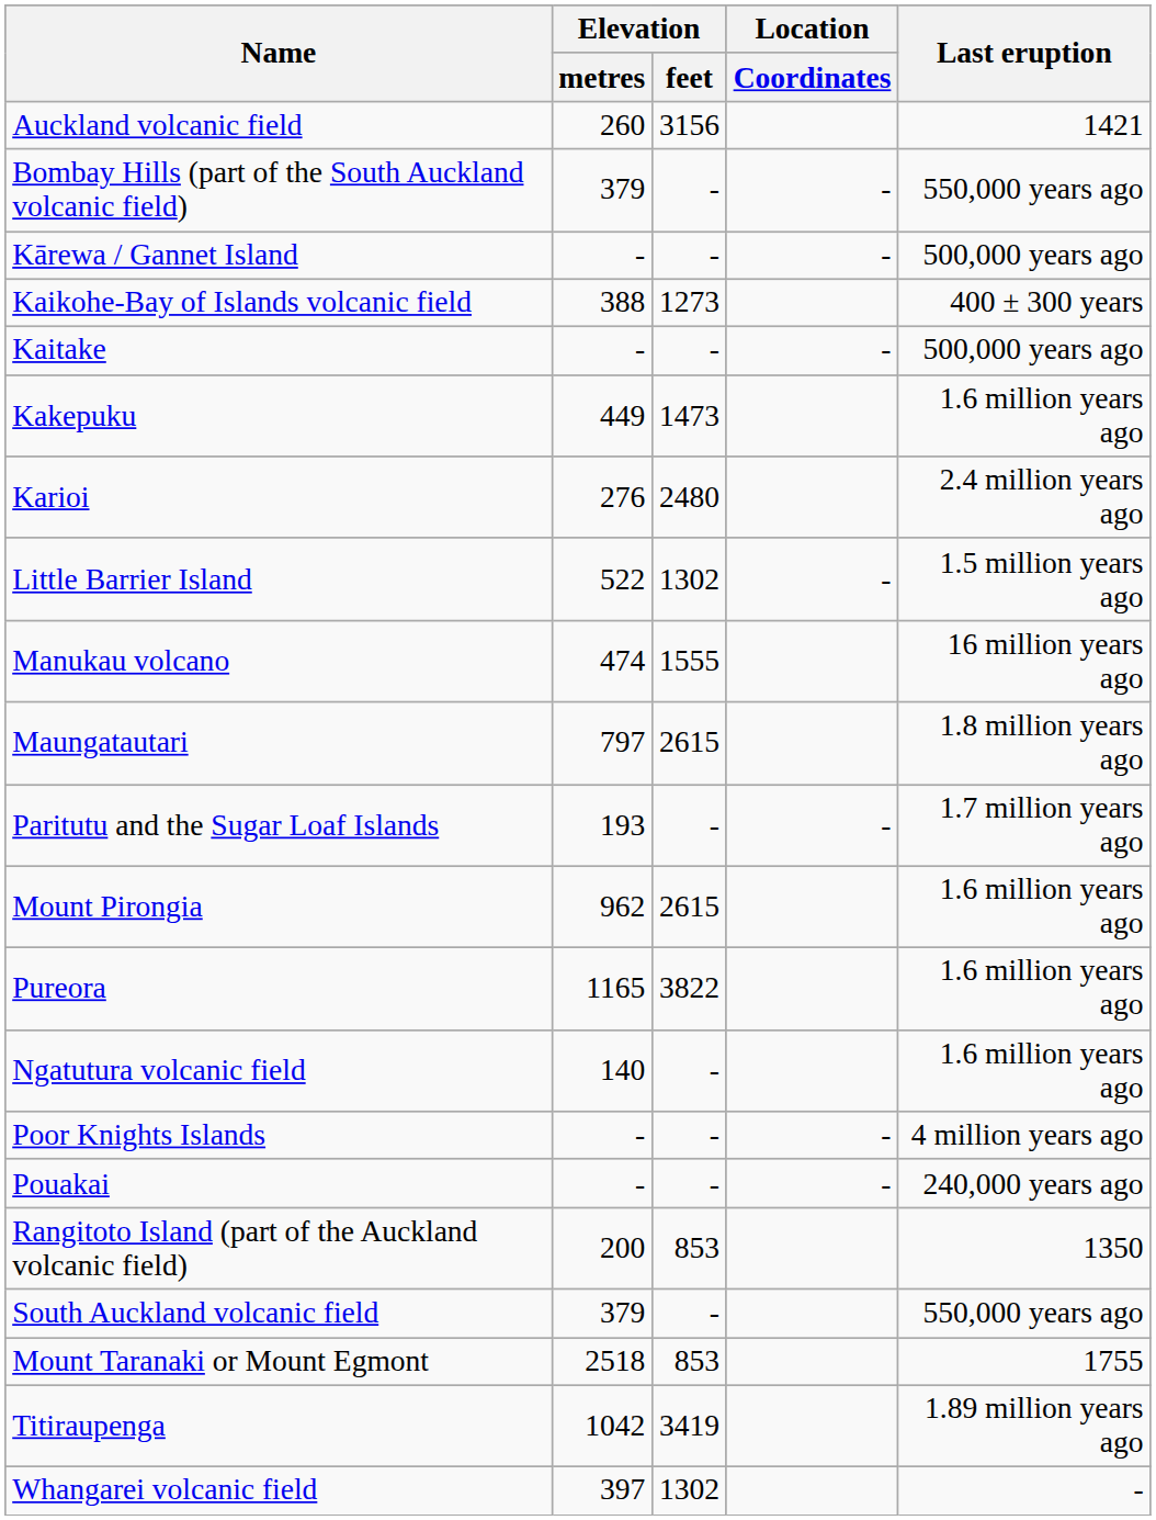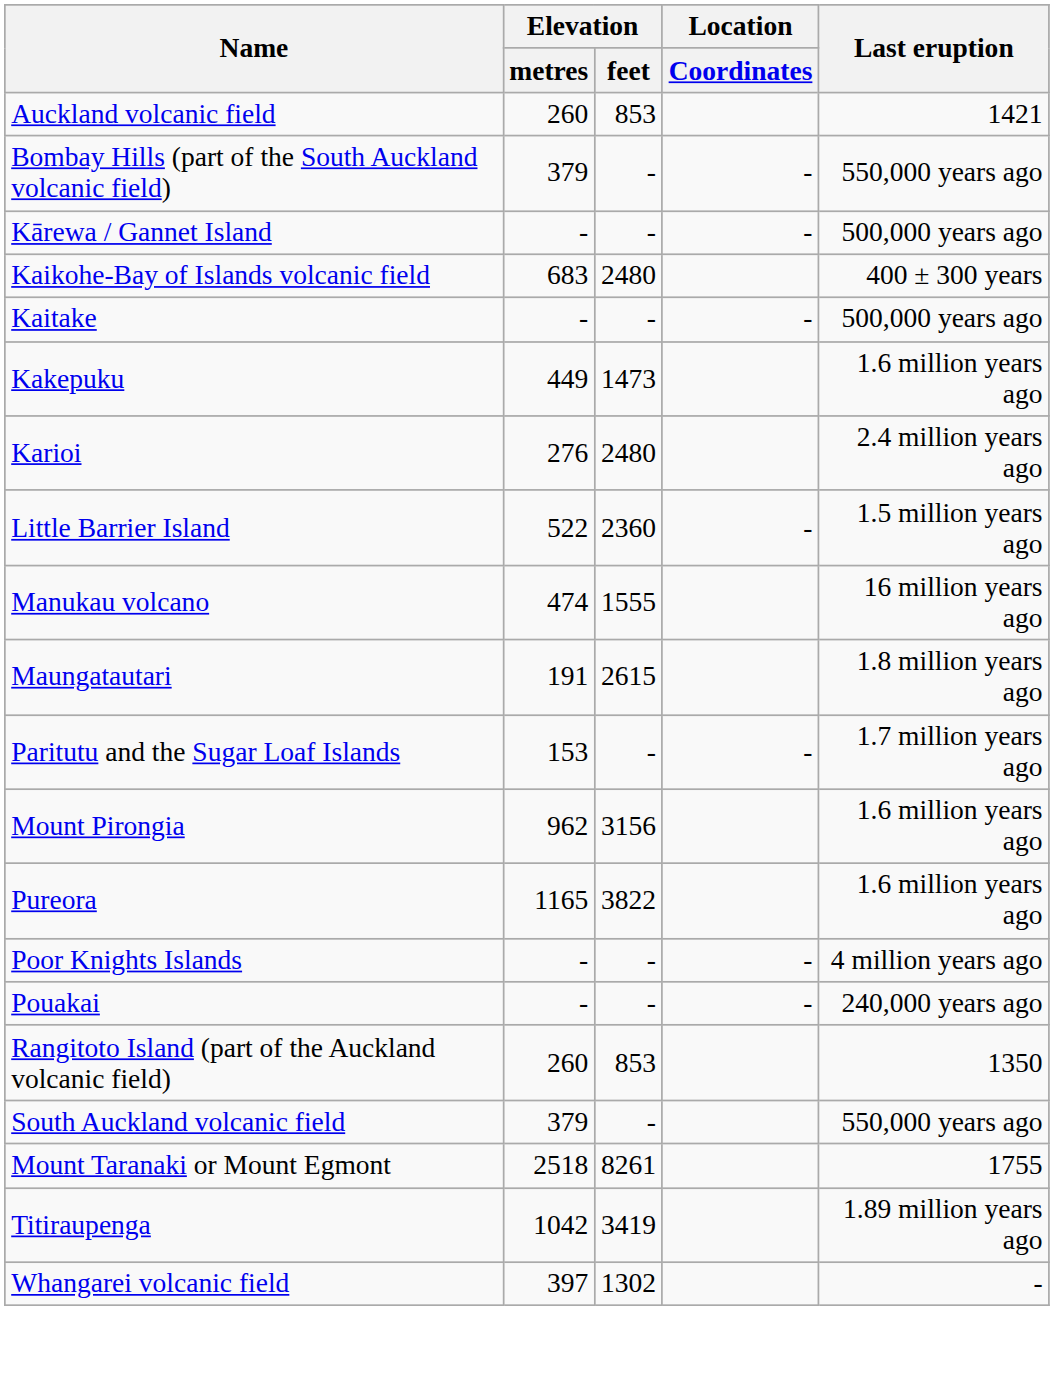Auckland volcanic field | Elevation / feet: 3156 -> 853
Kaikohe-Bay of Islands volcanic field | Elevation / metres: 388 -> 683
Kaikohe-Bay of Islands volcanic field | Elevation / feet: 1273 -> 2480
Little Barrier Island | Elevation / feet: 1302 -> 2360
Maungatautari | Elevation / metres: 797 -> 191
Paritutu and the Sugar Loaf Islands | Elevation / metres: 193 -> 153
Mount Pirongia | Elevation / feet: 2615 -> 3156
- row: Ngatutura volcanic field | 140 | - | 1.6 million years ago
Rangitoto Island (part of the Auckland volcanic field) | Elevation / metres: 200 -> 260
Mount Taranaki or Mount Egmont | Elevation / feet: 853 -> 8261
